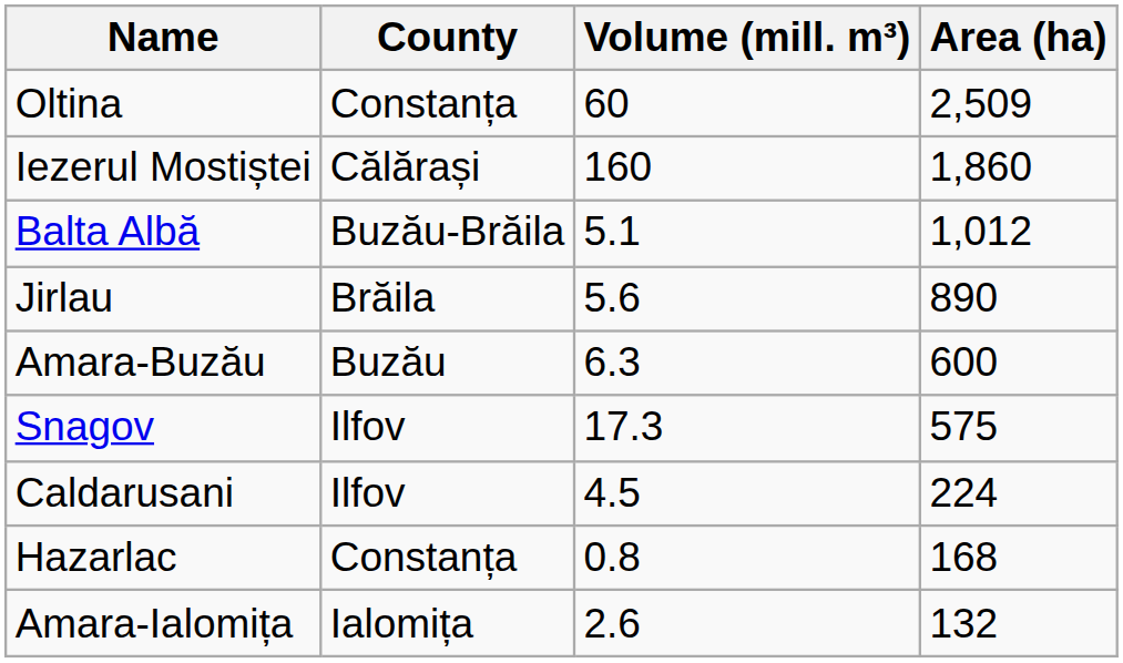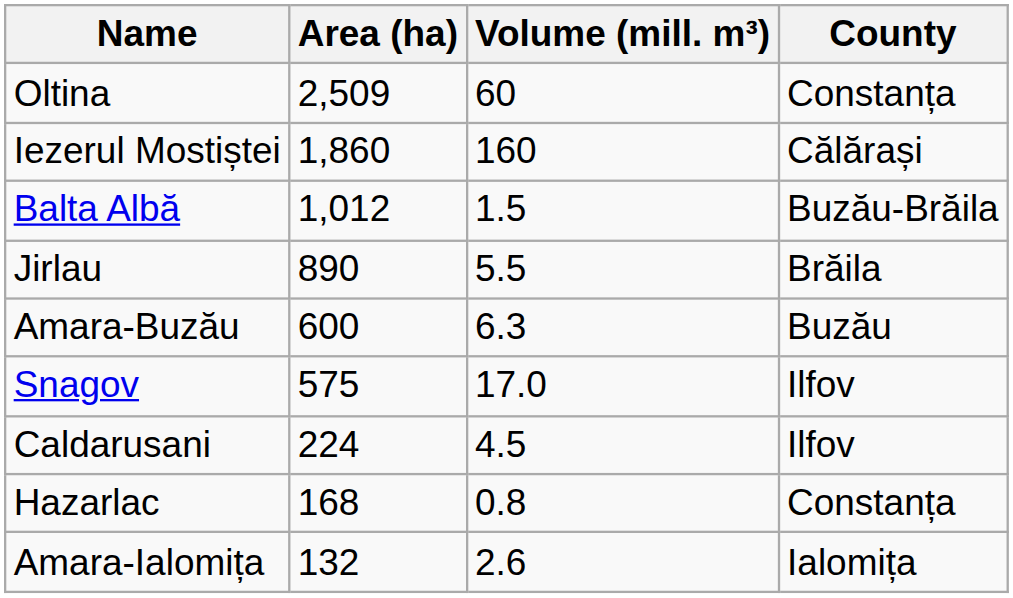columns swapped: Area (ha) <-> County
Balta Albă | Volume (mill. m³): 5.1 -> 1.5
Jirlau | Volume (mill. m³): 5.6 -> 5.5
Snagov | Volume (mill. m³): 17.3 -> 17.0
